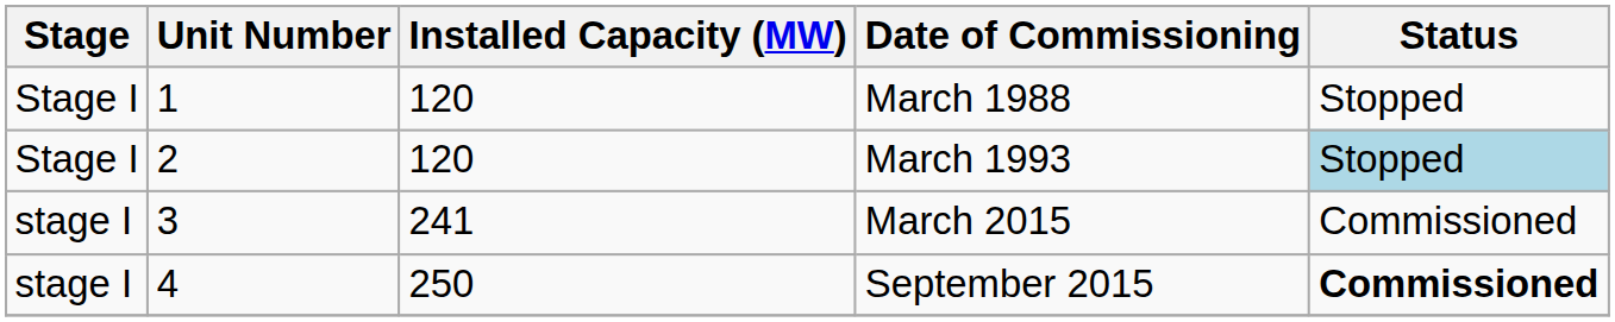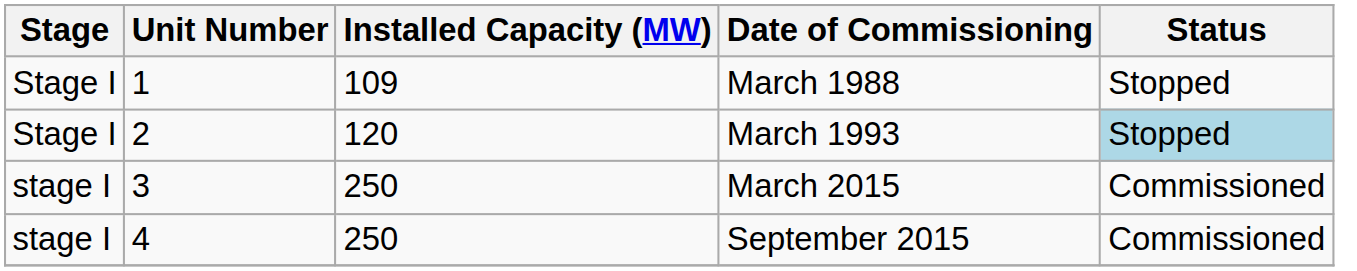March 1988 | Installed Capacity (MW): 120 -> 109
March 2015 | Installed Capacity (MW): 241 -> 250
September 2015 | Status: bold -> normal
